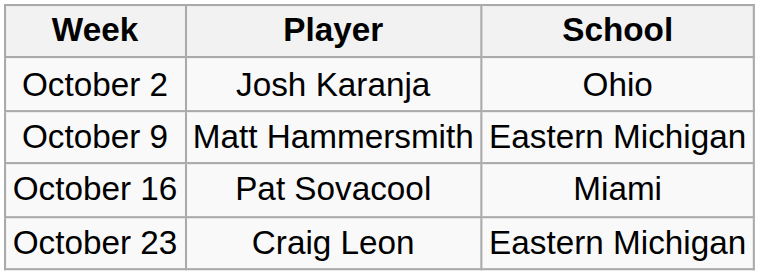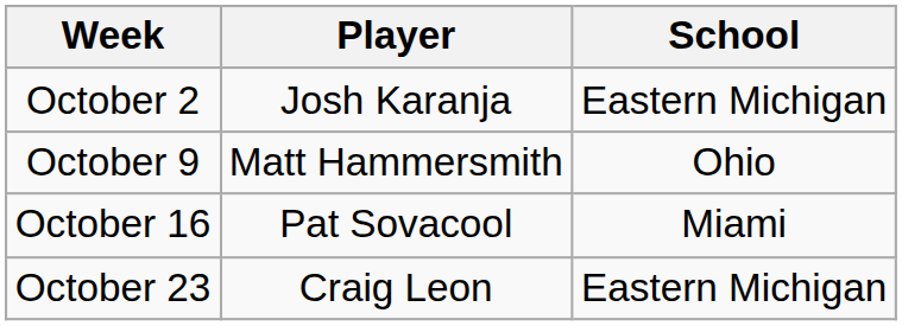October 2 | School: Ohio -> Eastern Michigan
October 9 | School: Eastern Michigan -> Ohio
